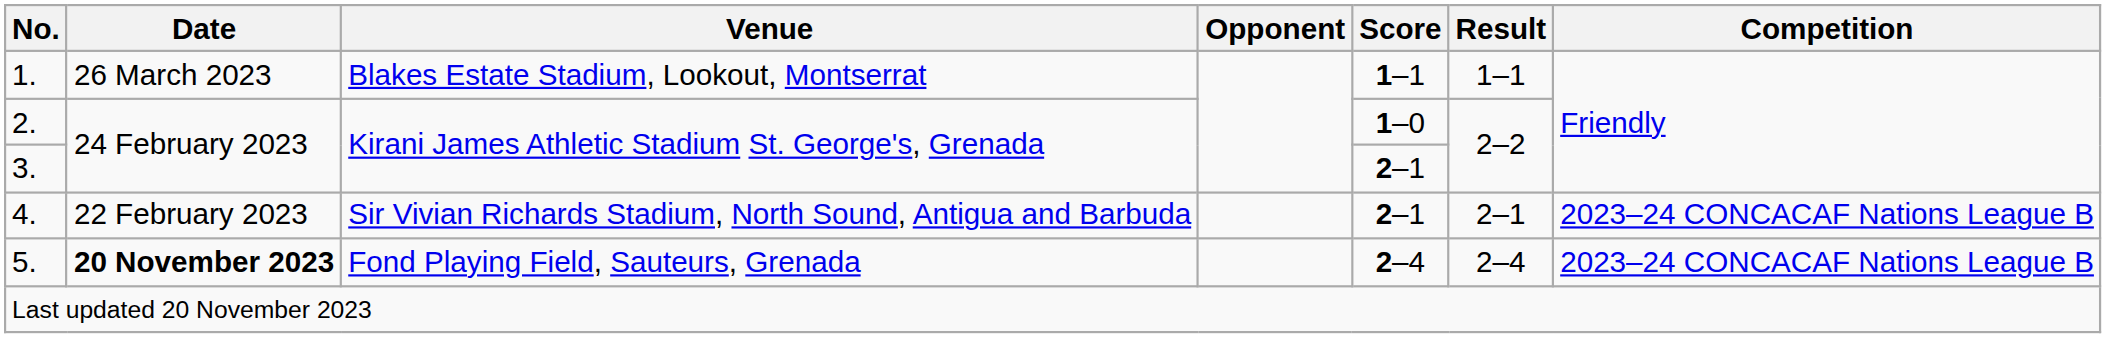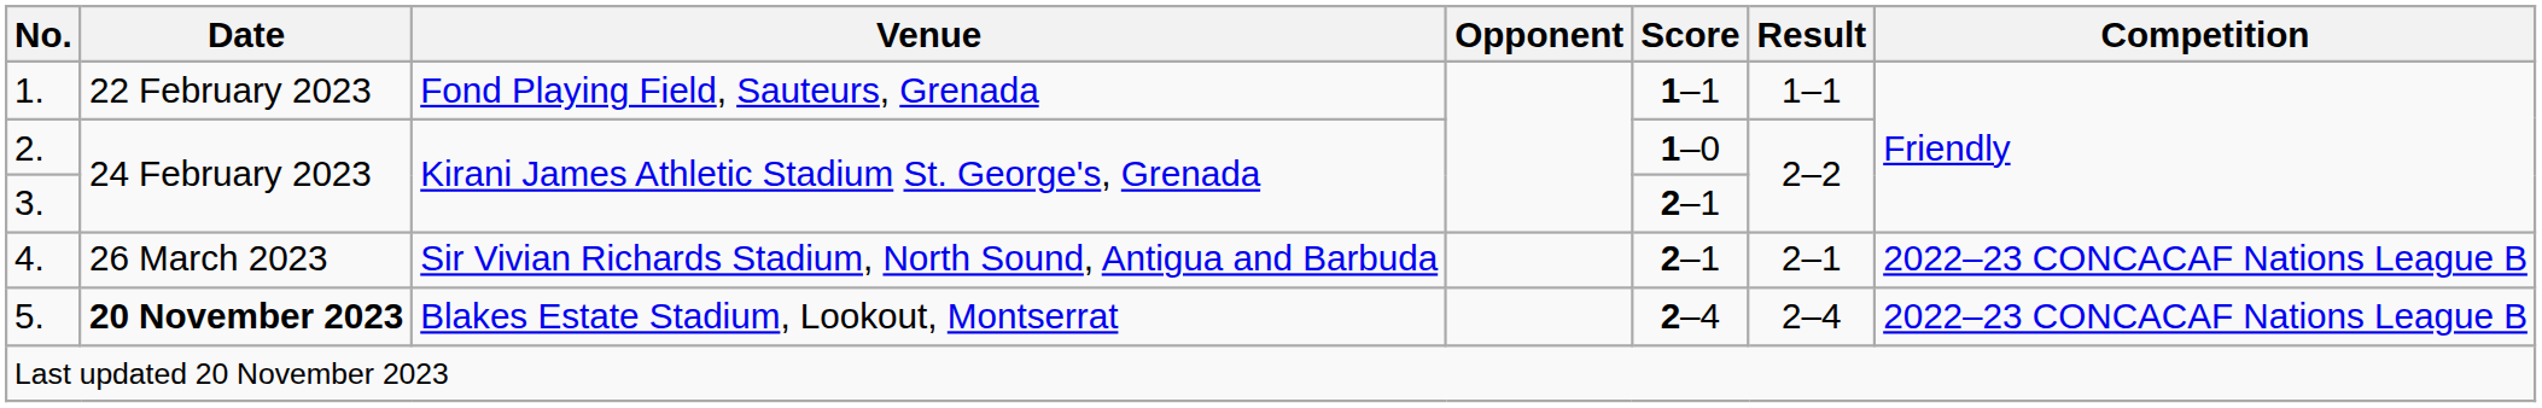1. | Date: 26 March 2023 -> 22 February 2023
1. | Venue: Blakes Estate Stadium, Lookout, Montserrat -> Fond Playing Field, Sauteurs, Grenada
4. | Date: 22 February 2023 -> 26 March 2023
4. | Competition: 2023–24 CONCACAF Nations League B -> 2022–23 CONCACAF Nations League B
5. | Venue: Fond Playing Field, Sauteurs, Grenada -> Blakes Estate Stadium, Lookout, Montserrat
5. | Competition: 2023–24 CONCACAF Nations League B -> 2022–23 CONCACAF Nations League B
